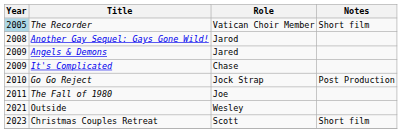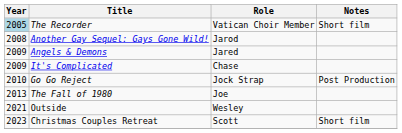The Fall of 1980 | Year: 2011 -> 2013
